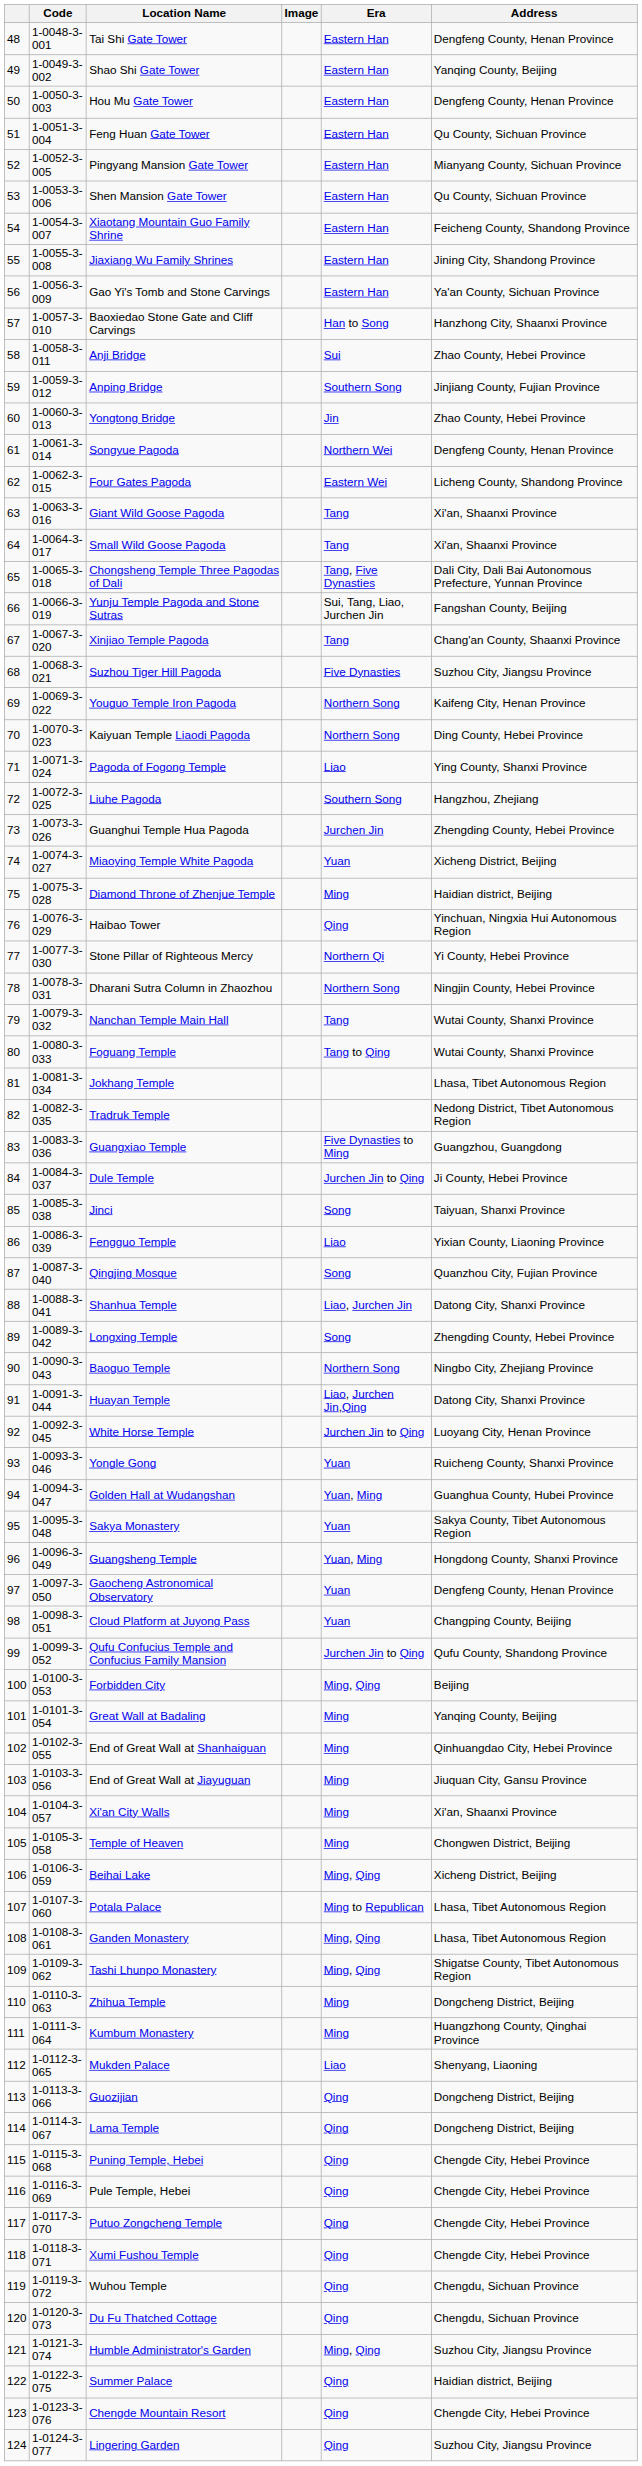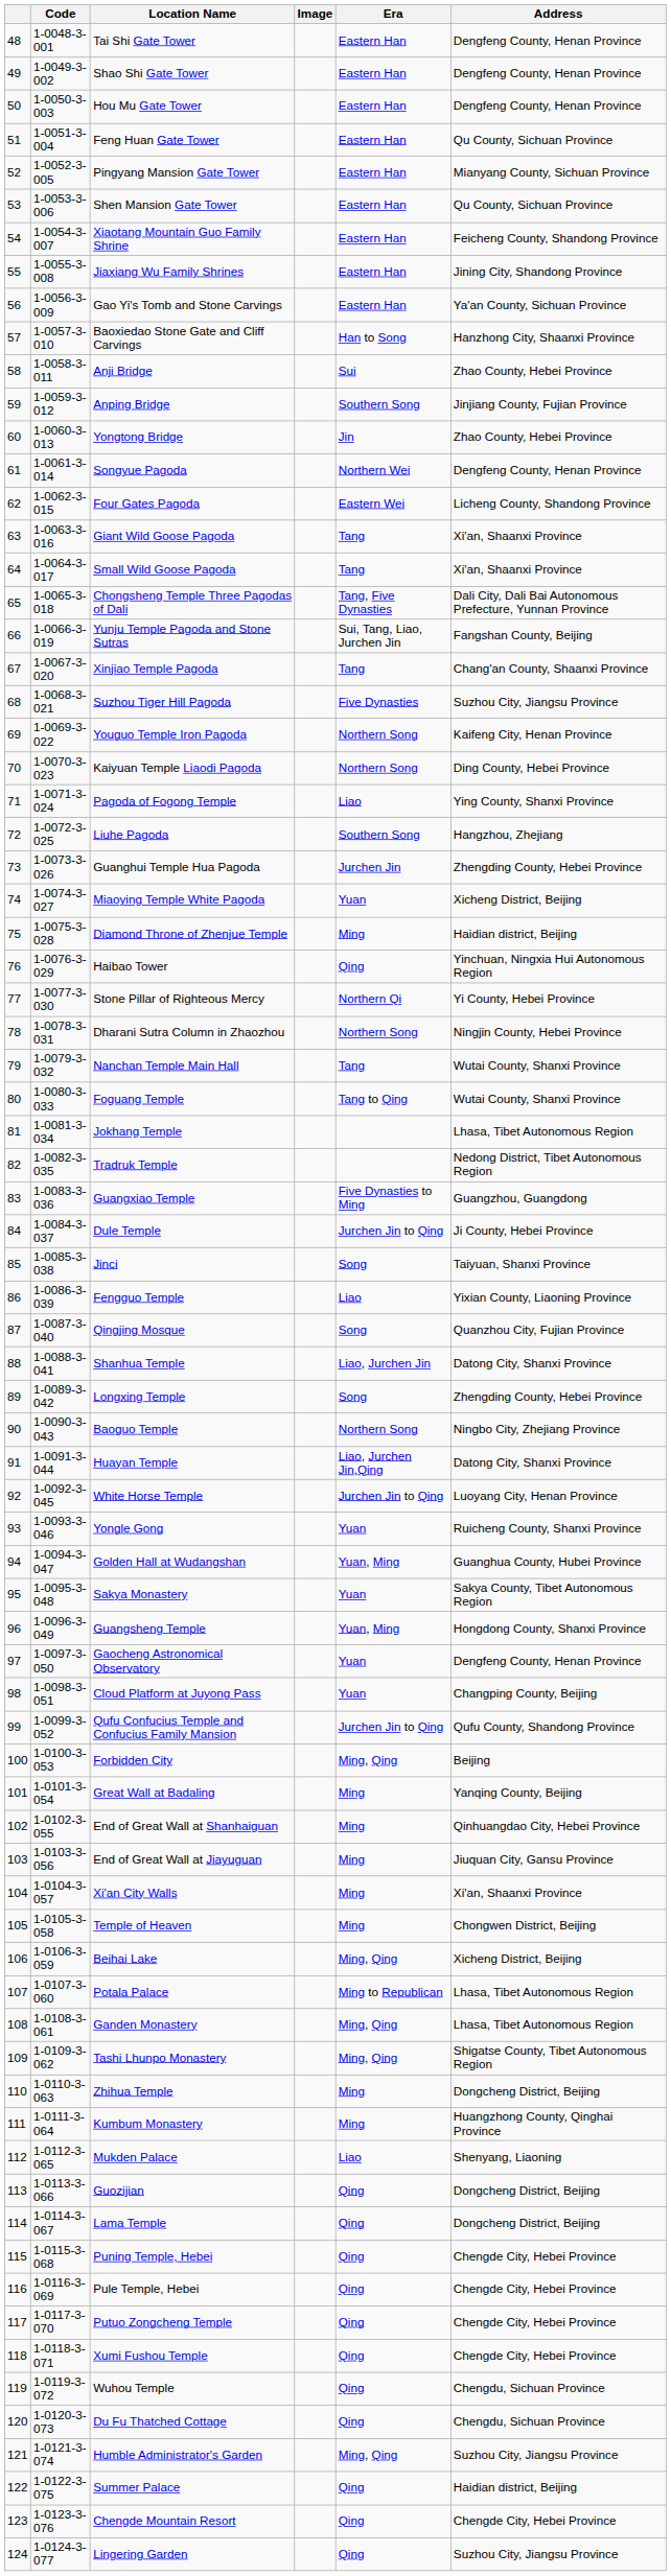Shao Shi Gate Tower | Address: Yanqing County, Beijing -> Dengfeng County, Henan Province
